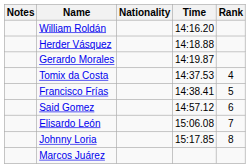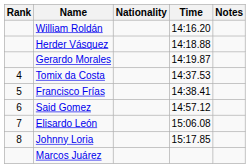columns swapped: Rank <-> Notes
